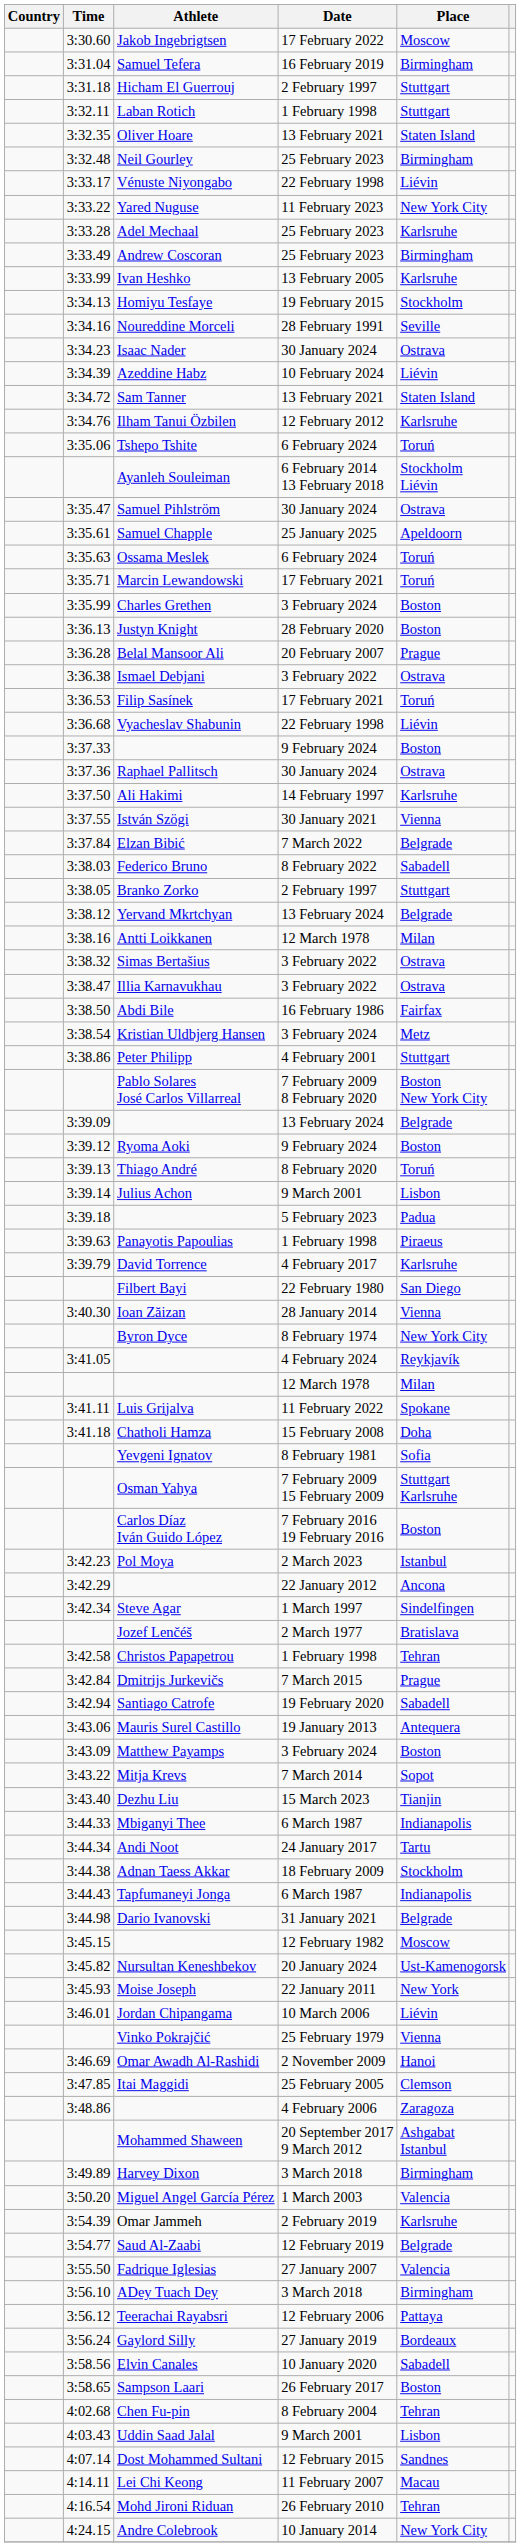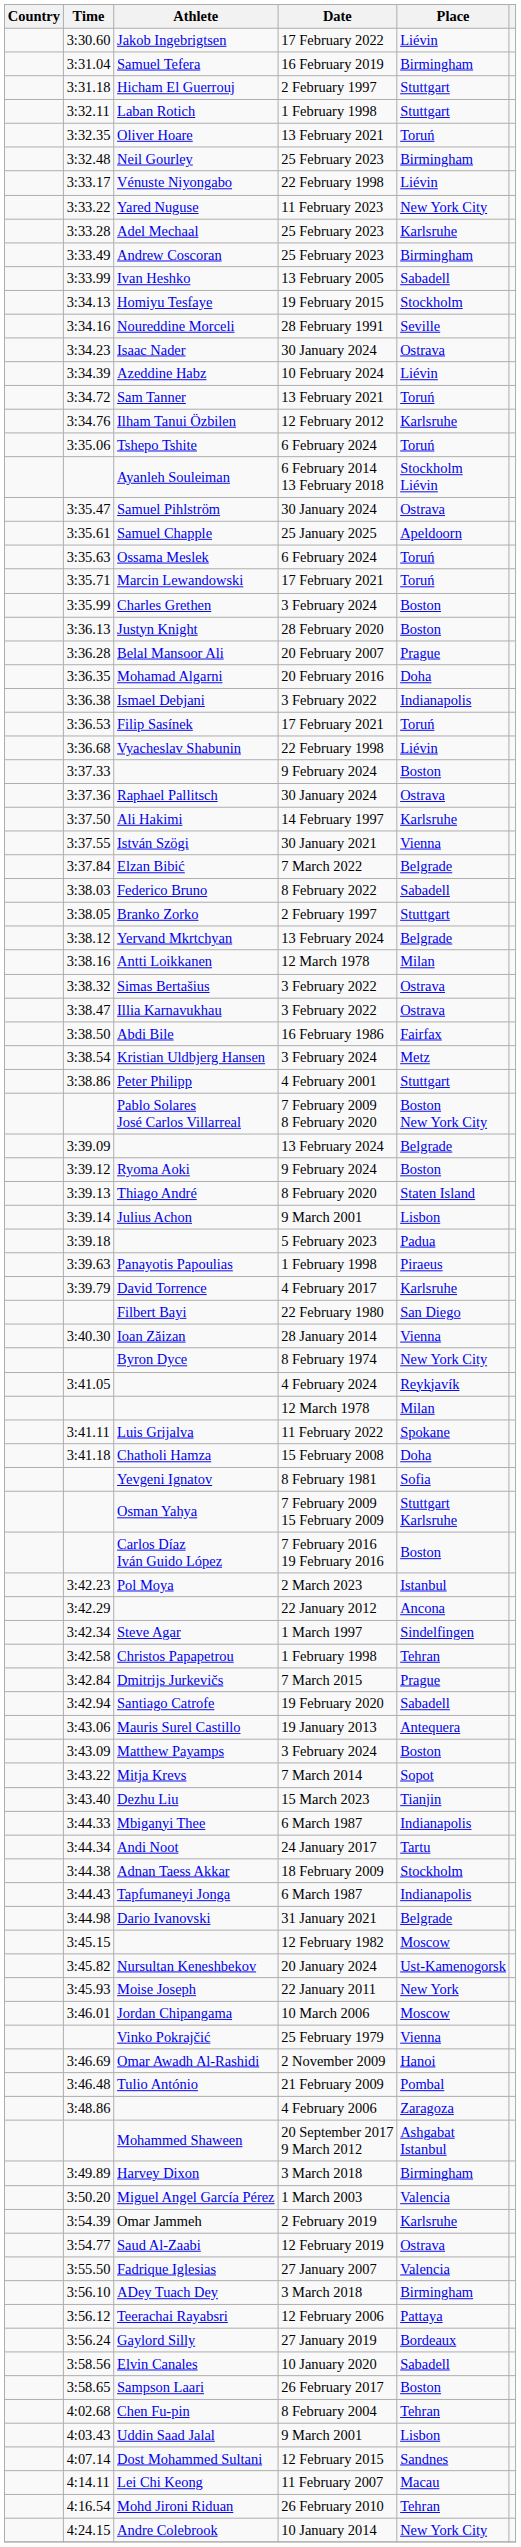Jakob Ingebrigtsen | Place: Moscow -> Liévin
Oliver Hoare | Place: Staten Island -> Toruń
Ivan Heshko | Place: Karlsruhe -> Sabadell
Sam Tanner | Place: Staten Island -> Toruń
+ row: 3:36.35 | Mohamad Algarni | 20 February 2016 | Doha
Ismael Debjani | Place: Ostrava -> Indianapolis
Thiago André | Place: Toruń -> Staten Island
- row: Jozef Lenčéš | 2 March 1977 | Bratislava
Jordan Chipangama | Place: Liévin -> Moscow
+ row: 3:46.48 | Tulio António | 21 February 2009 | Pombal
- row: 3:47.85 | Itai Maggidi | 25 February 2005 | Clemson
Saud Al-Zaabi | Place: Belgrade -> Ostrava
